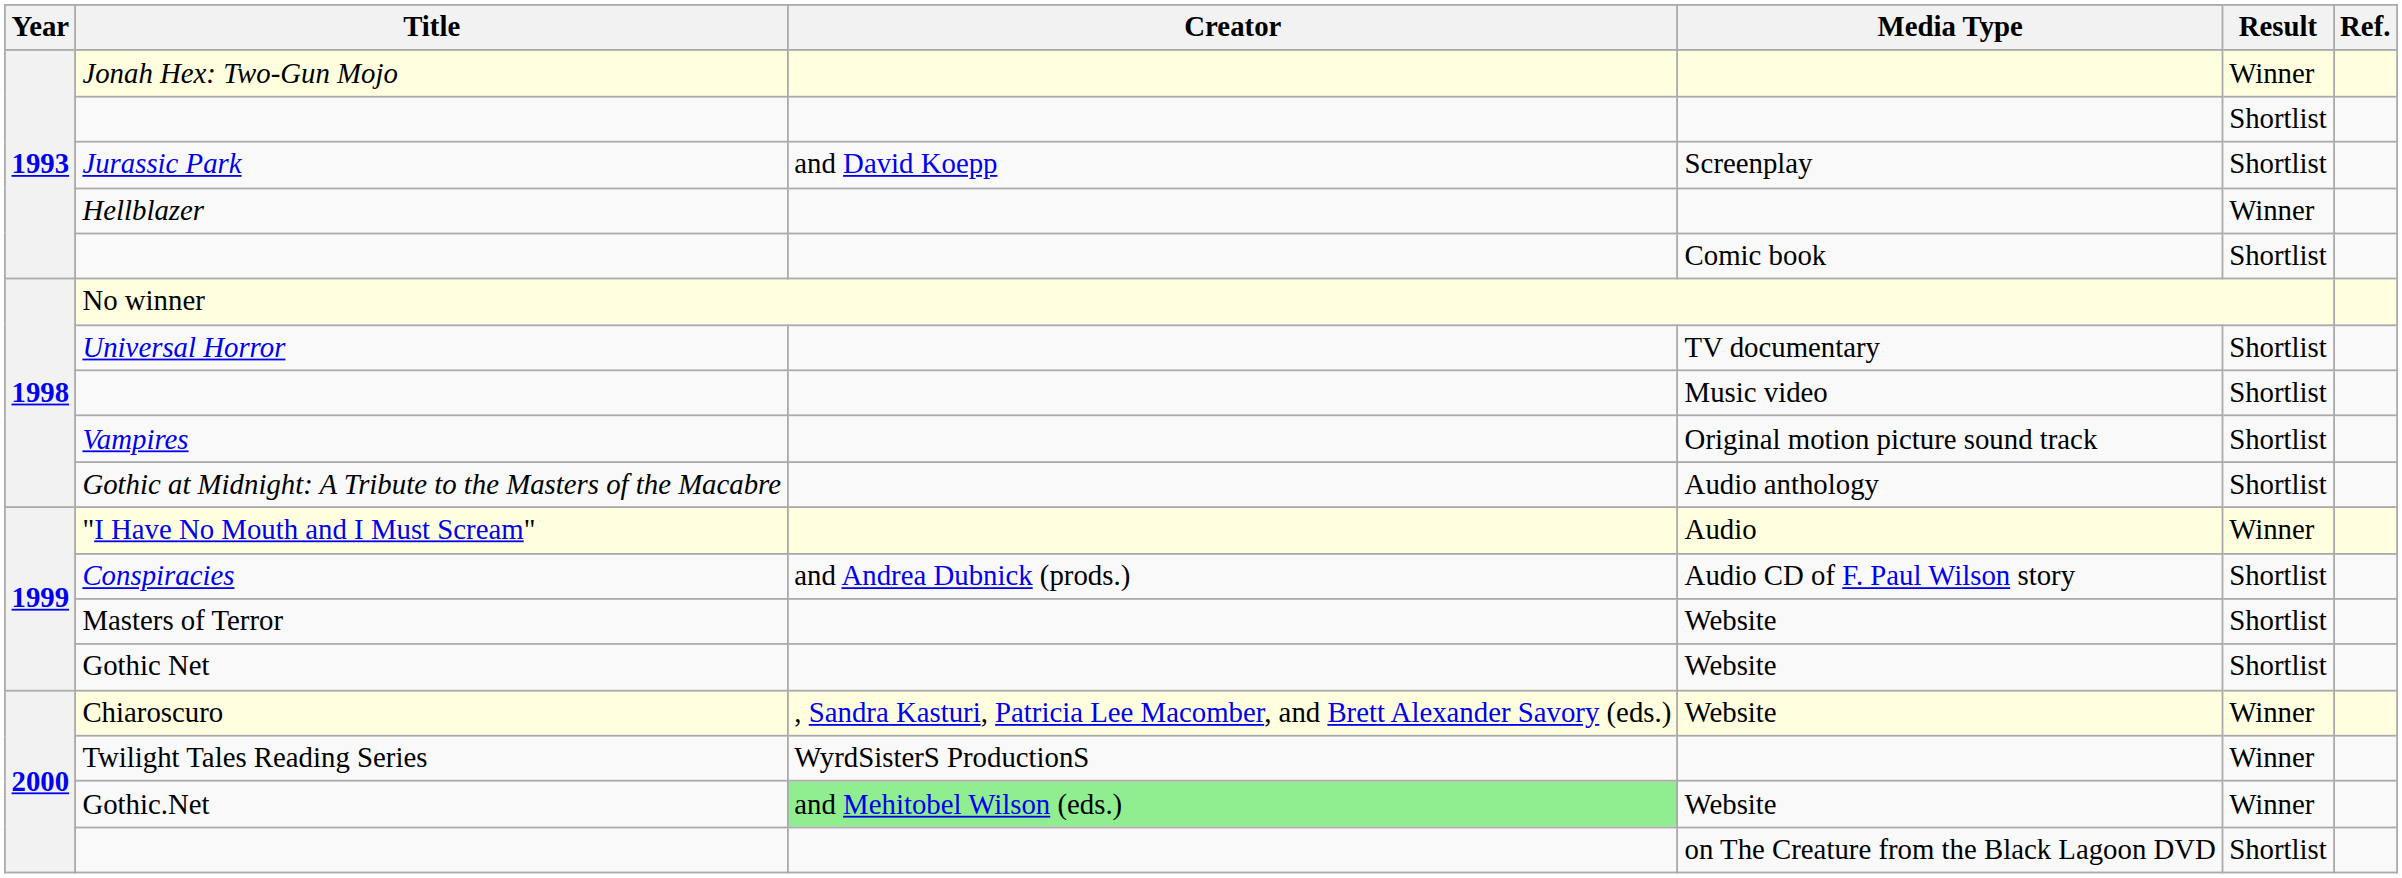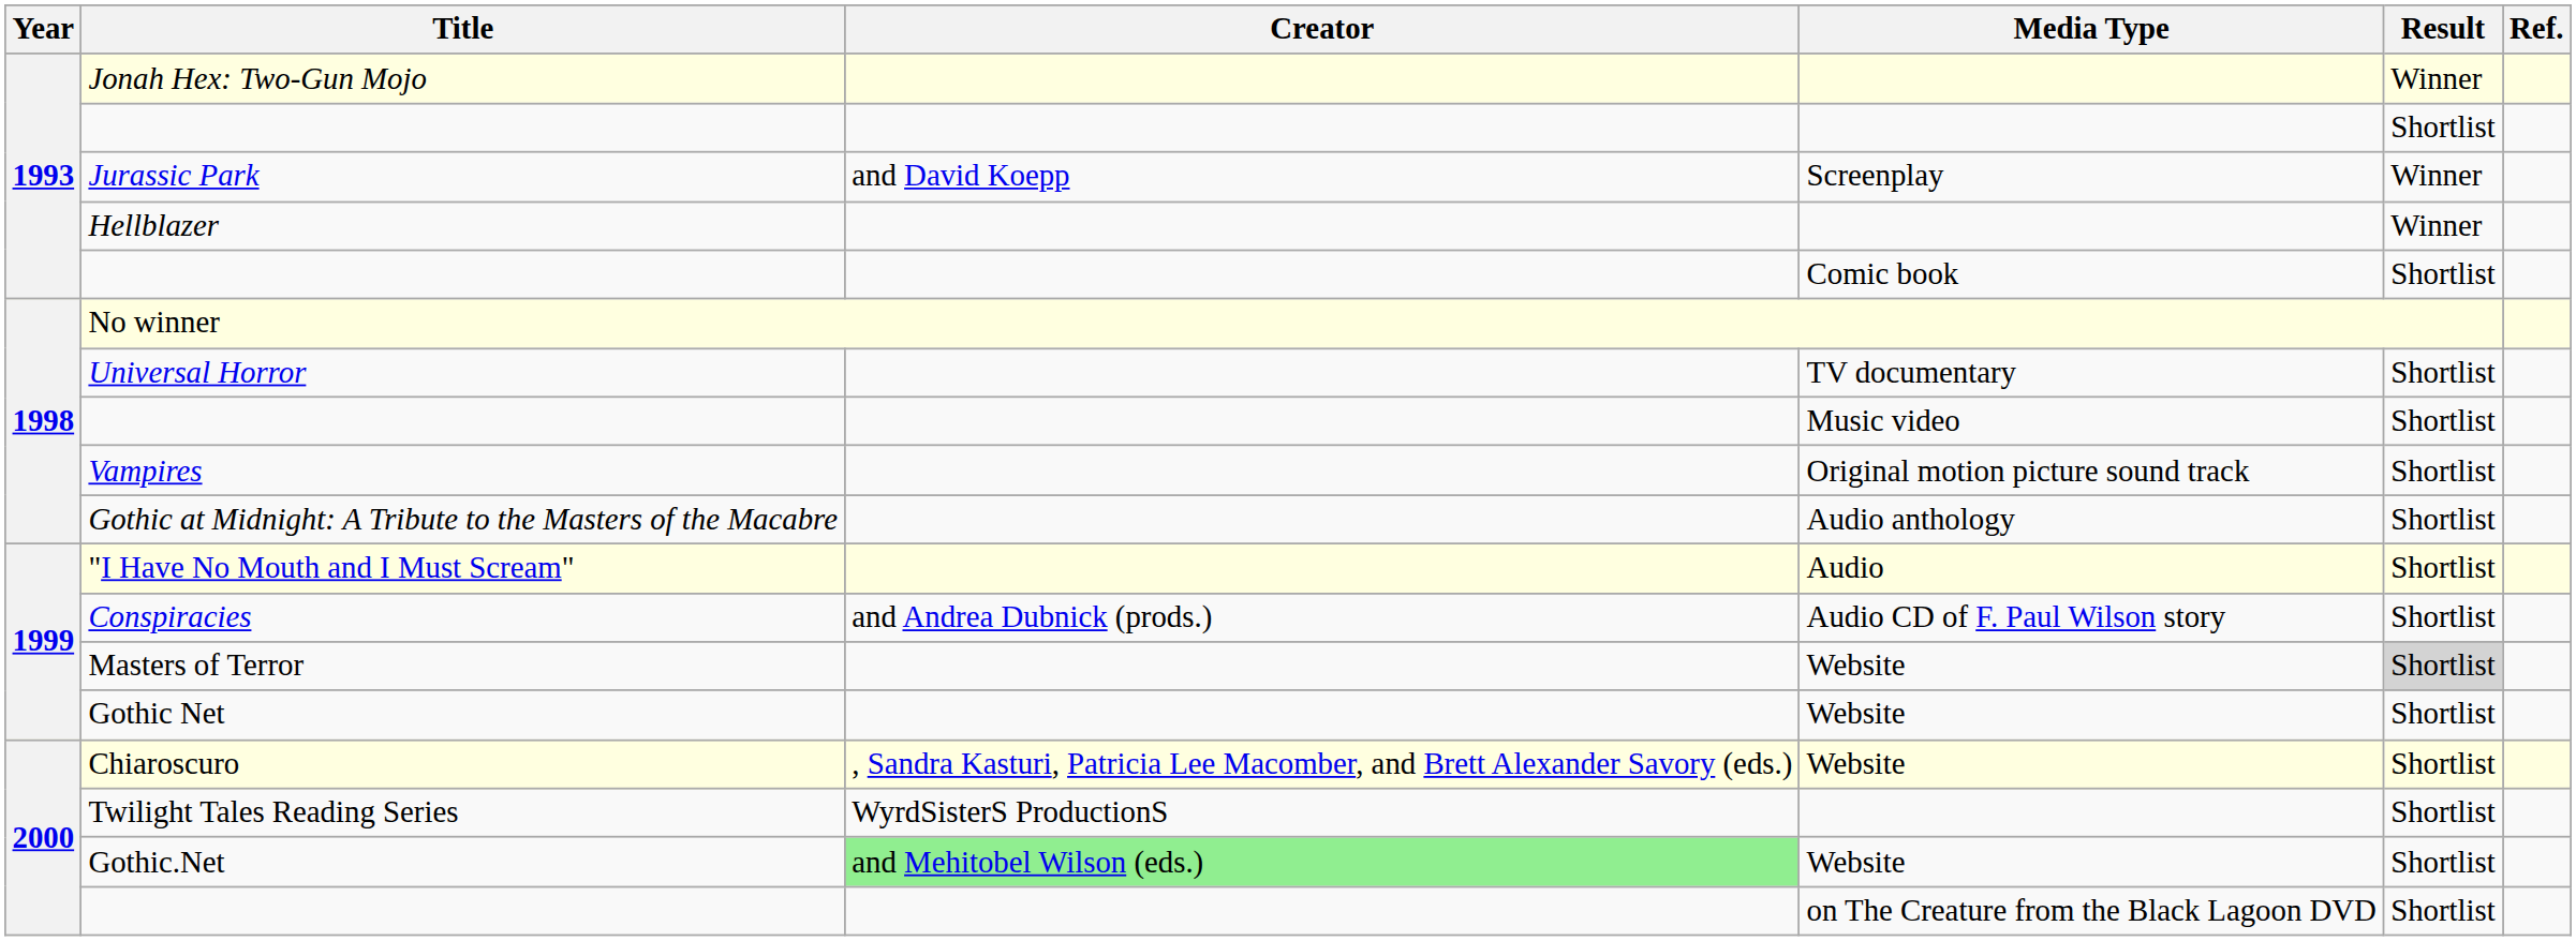Jurassic Park | Result: Shortlist -> Winner
"I Have No Mouth and I Must Scream" | Result: Winner -> Shortlist
Masters of Terror | Result: no background -> lightgrey background
Chiaroscuro | Result: Winner -> Shortlist
Twilight Tales Reading Series | Result: Winner -> Shortlist
Gothic.Net | Result: Winner -> Shortlist
